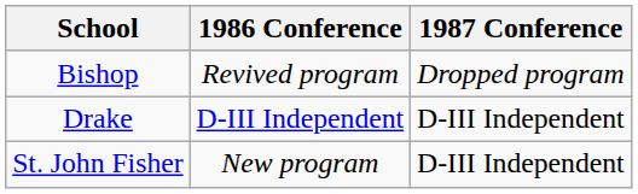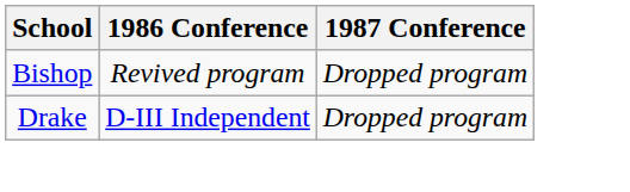Drake | 1987 Conference: D-III Independent -> Dropped program
- row: St. John Fisher | New program | D-III Independent
